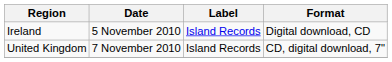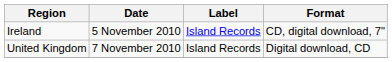Ireland | Format: Digital download, CD -> CD, digital download, 7"
United Kingdom | Format: CD, digital download, 7" -> Digital download, CD
